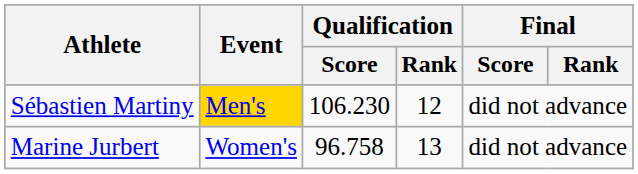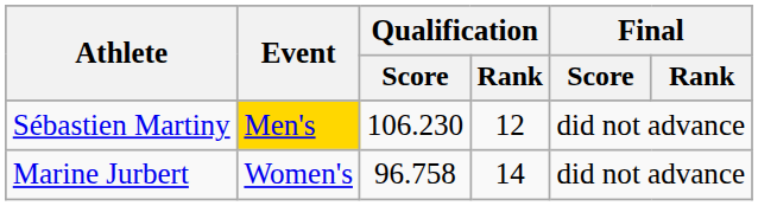Marine Jurbert | Qualification / Rank: 13 -> 14
